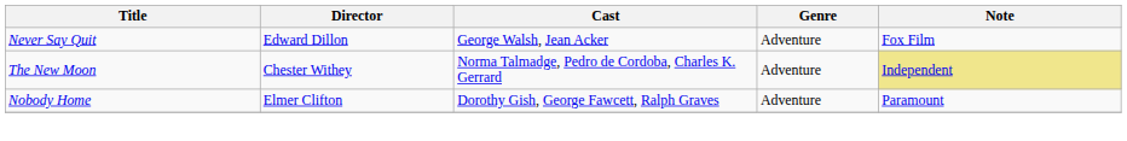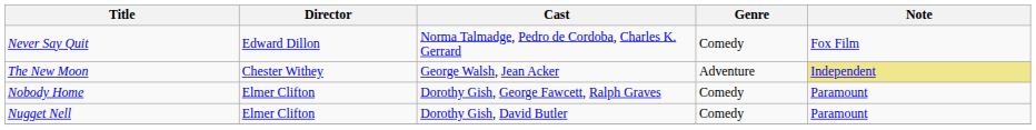Never Say Quit | Cast: George Walsh, Jean Acker -> Norma Talmadge, Pedro de Cordoba, Charles K. Gerrard
Never Say Quit | Genre: Adventure -> Comedy
The New Moon | Cast: Norma Talmadge, Pedro de Cordoba, Charles K. Gerrard -> George Walsh, Jean Acker
Nobody Home | Genre: Adventure -> Comedy
+ row: Nugget Nell | Elmer Clifton | Dorothy Gish, David Butler | Comedy | Paramount
